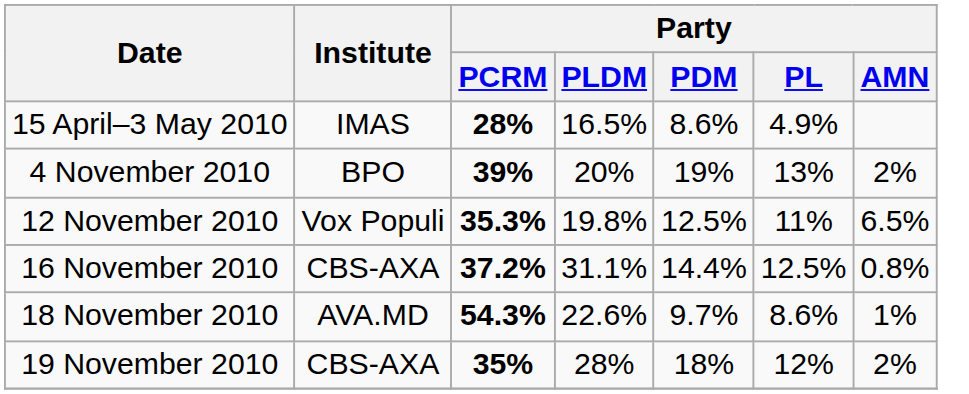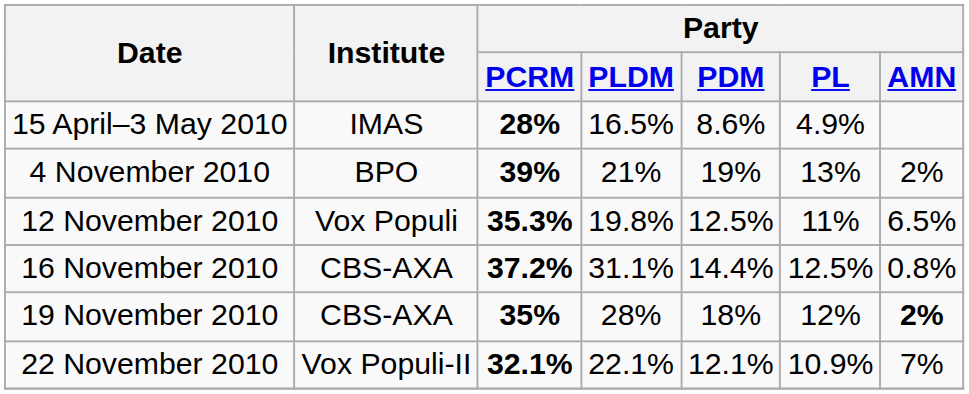4 November 2010 | Party / PLDM: 20% -> 21%
- row: 18 November 2010 | AVA.MD | 54.3% | 22.6% | 9.7% | 8.6% | 1%
19 November 2010 | Party / AMN: normal -> bold
+ row: 22 November 2010 | Vox Populi-II | 32.1% | 22.1% | 12.1% | 10.9% | 7%
